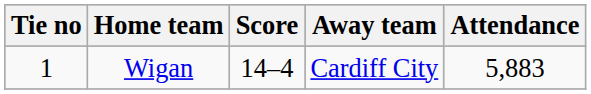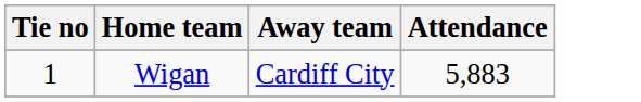- column: Score | 14–4
